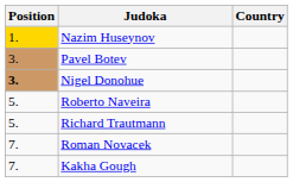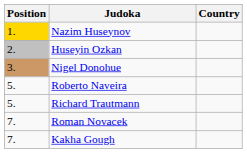+ row: 2. | Huseyin Ozkan
- row: 3. | Pavel Botev
Nigel Donohue | Position: bold -> normal
